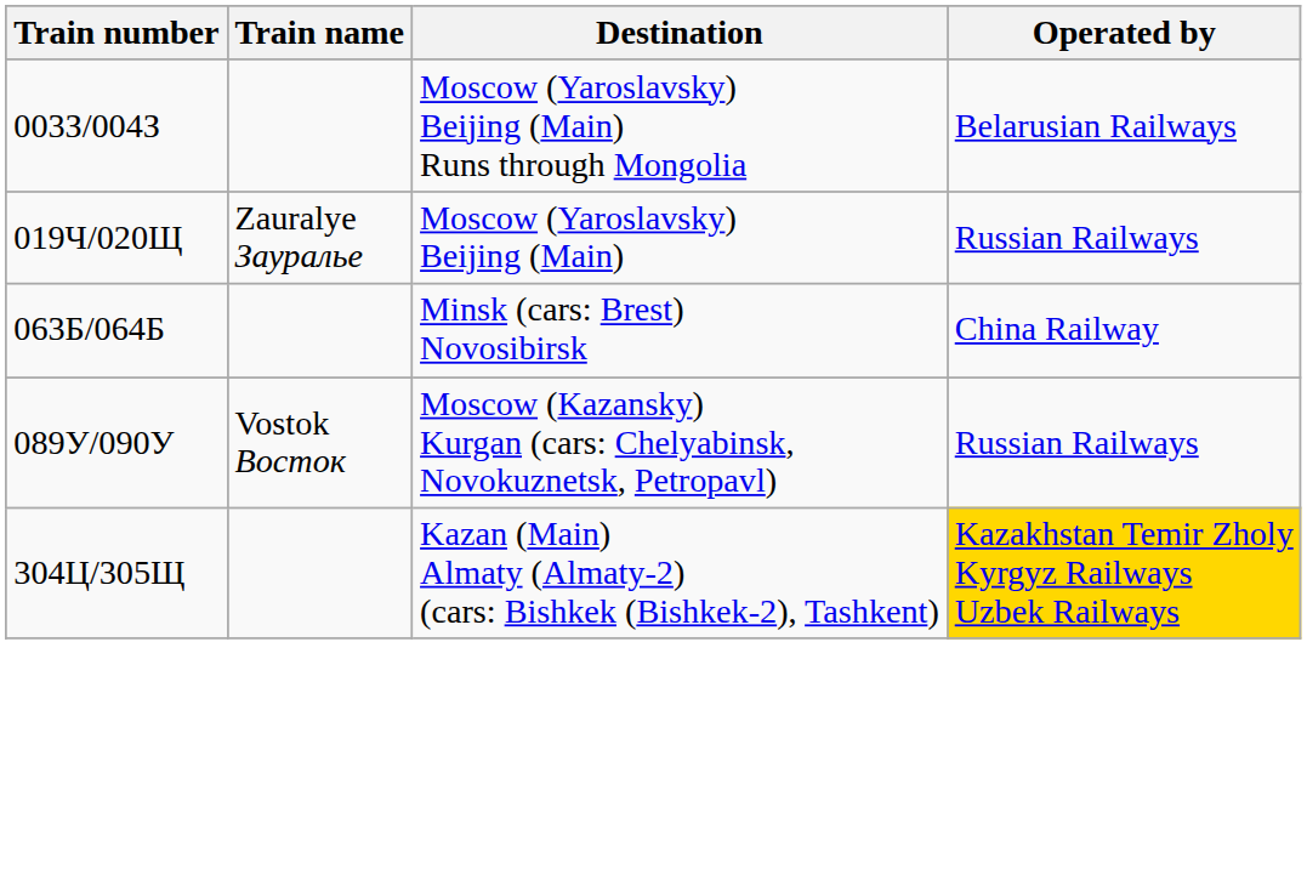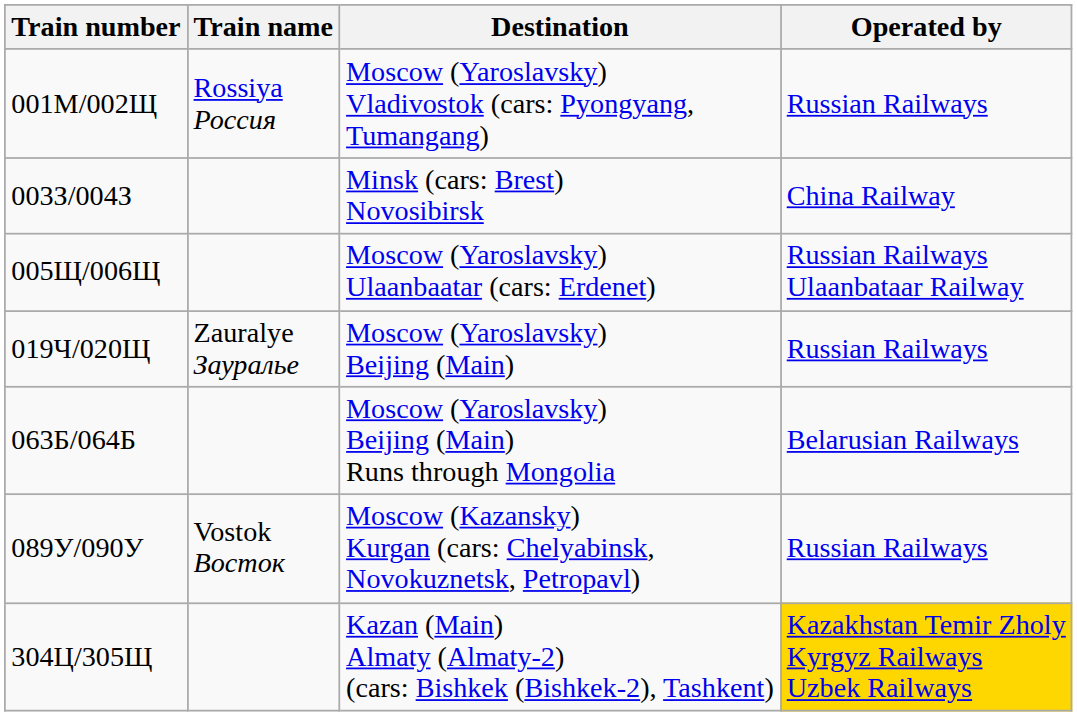+ row: 001М/002Щ | Rossiya Россия | Moscow (Yaroslavsky) Vladivostok (cars: Pyongyang, Tumangang) | Russian Railways
003З/004З | Destination: Moscow (Yaroslavsky) Beijing (Main) Runs through Mongolia -> Minsk (cars: Brest) Novosibirsk
003З/004З | Operated by: Belarusian Railways -> China Railway
+ row: 005Щ/006Щ | Moscow (Yaroslavsky) Ulaanbaatar (cars: Erdenet) | Russian Railways Ulaanbataar Railway
063Б/064Б | Destination: Minsk (cars: Brest) Novosibirsk -> Moscow (Yaroslavsky) Beijing (Main) Runs through Mongolia
063Б/064Б | Operated by: China Railway -> Belarusian Railways
